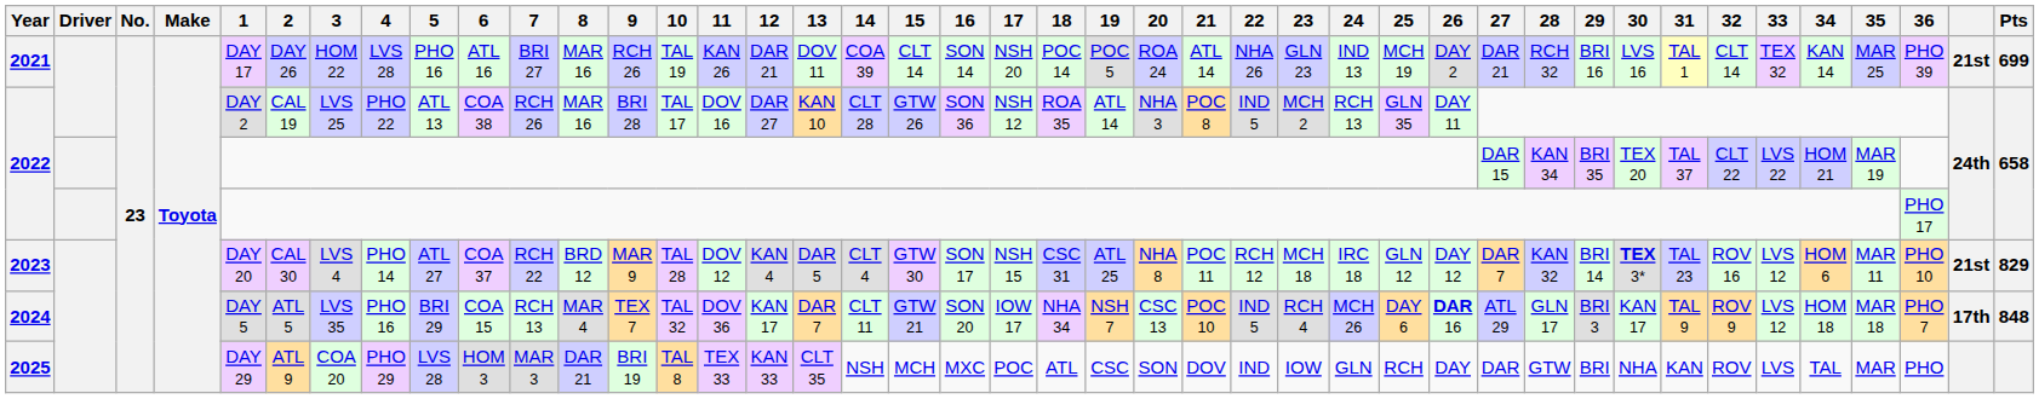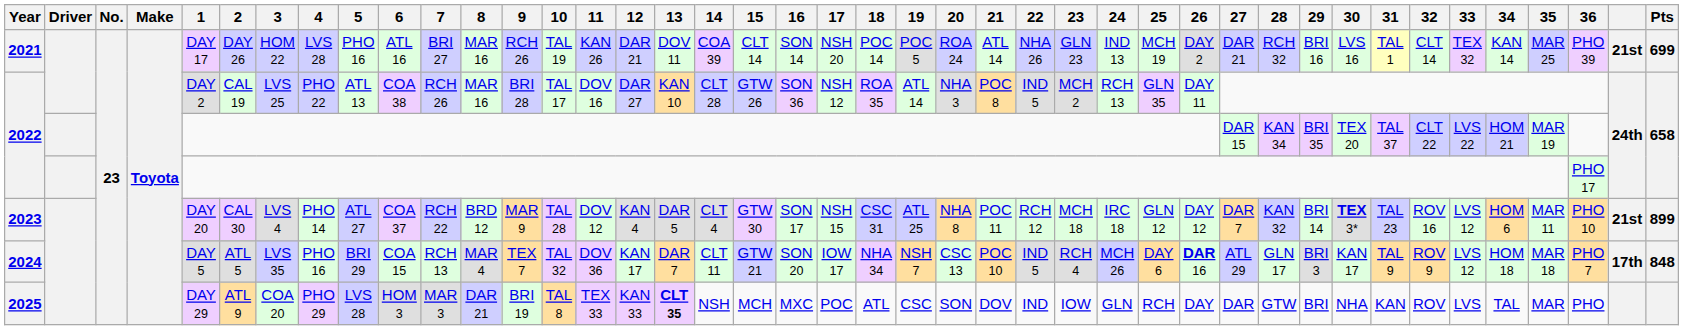2023 | Pts: 829 -> 899
2025 | 13: normal -> bold
